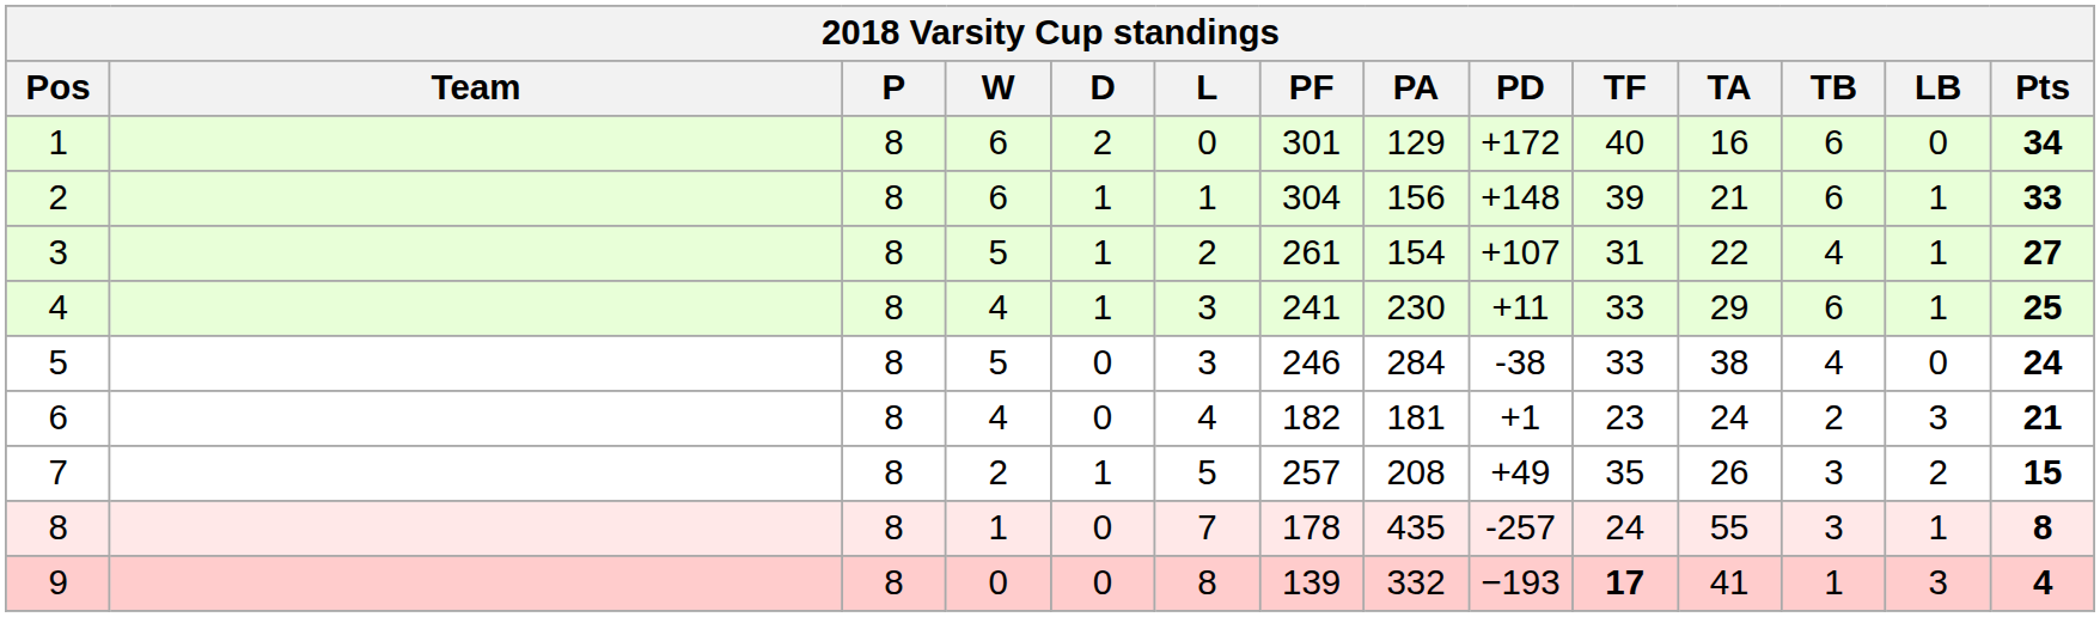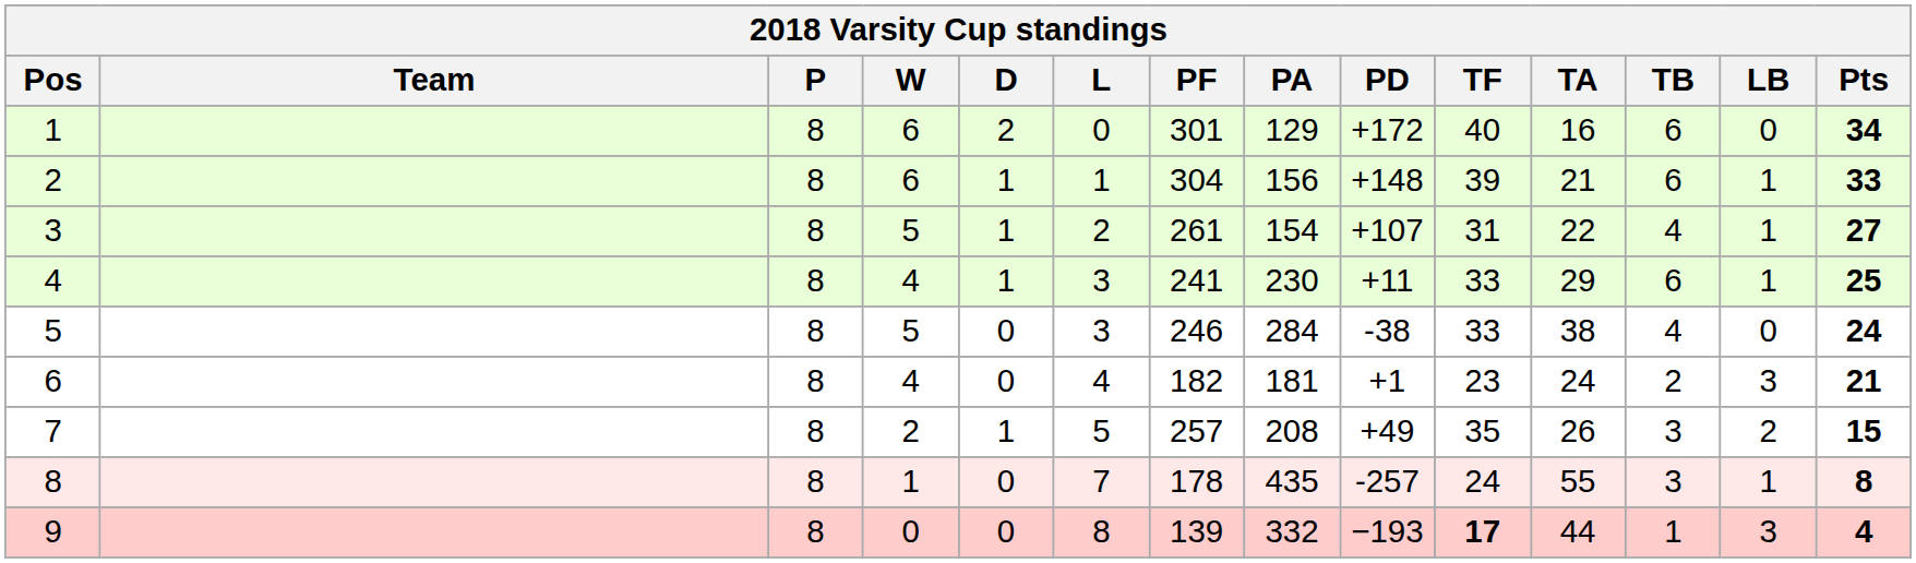9 | TA: 41 -> 44
